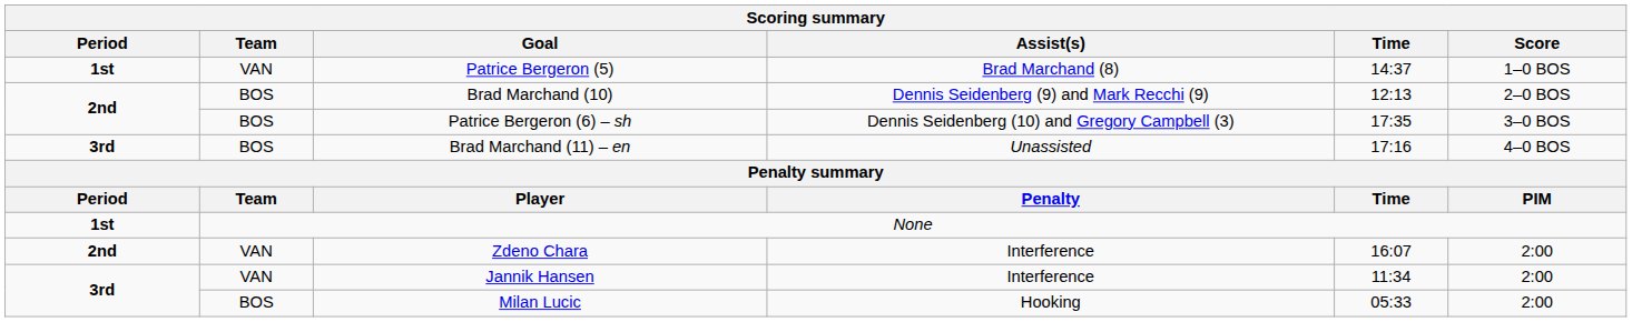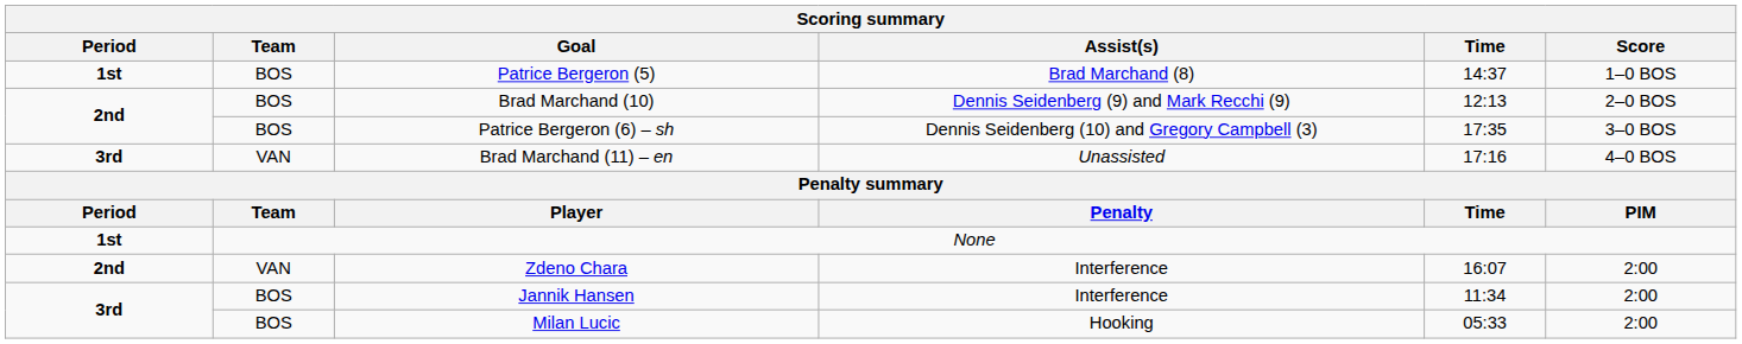Patrice Bergeron (5) | Team: VAN -> BOS
Brad Marchand (11) – en | Team: BOS -> VAN
Jannik Hansen | Team: VAN -> BOS
